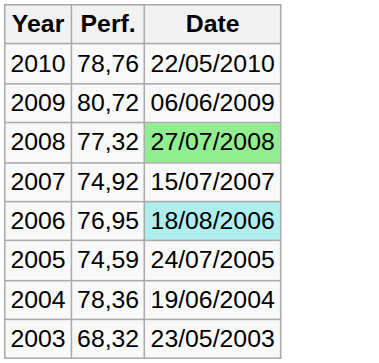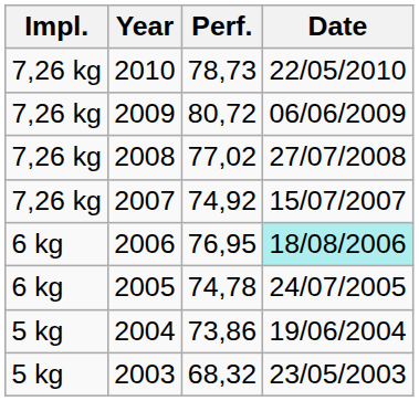+ column: Impl. | 7,26 kg | 7,26 kg | 7,26 kg | 7,26 kg | 6 kg | 6 kg | 5 kg | 5 kg
2010 | Perf.: 78,76 -> 78,73
2008 | Perf.: 77,32 -> 77,02
2008 | Date: lightgreen background -> no background
2005 | Perf.: 74,59 -> 74,78
2004 | Perf.: 78,36 -> 73,86
